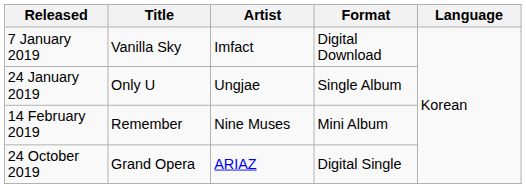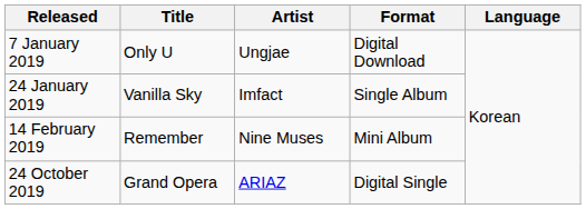7 January 2019 | Title: Vanilla Sky -> Only U
7 January 2019 | Artist: Imfact -> Ungjae
24 January 2019 | Title: Only U -> Vanilla Sky
24 January 2019 | Artist: Ungjae -> Imfact
